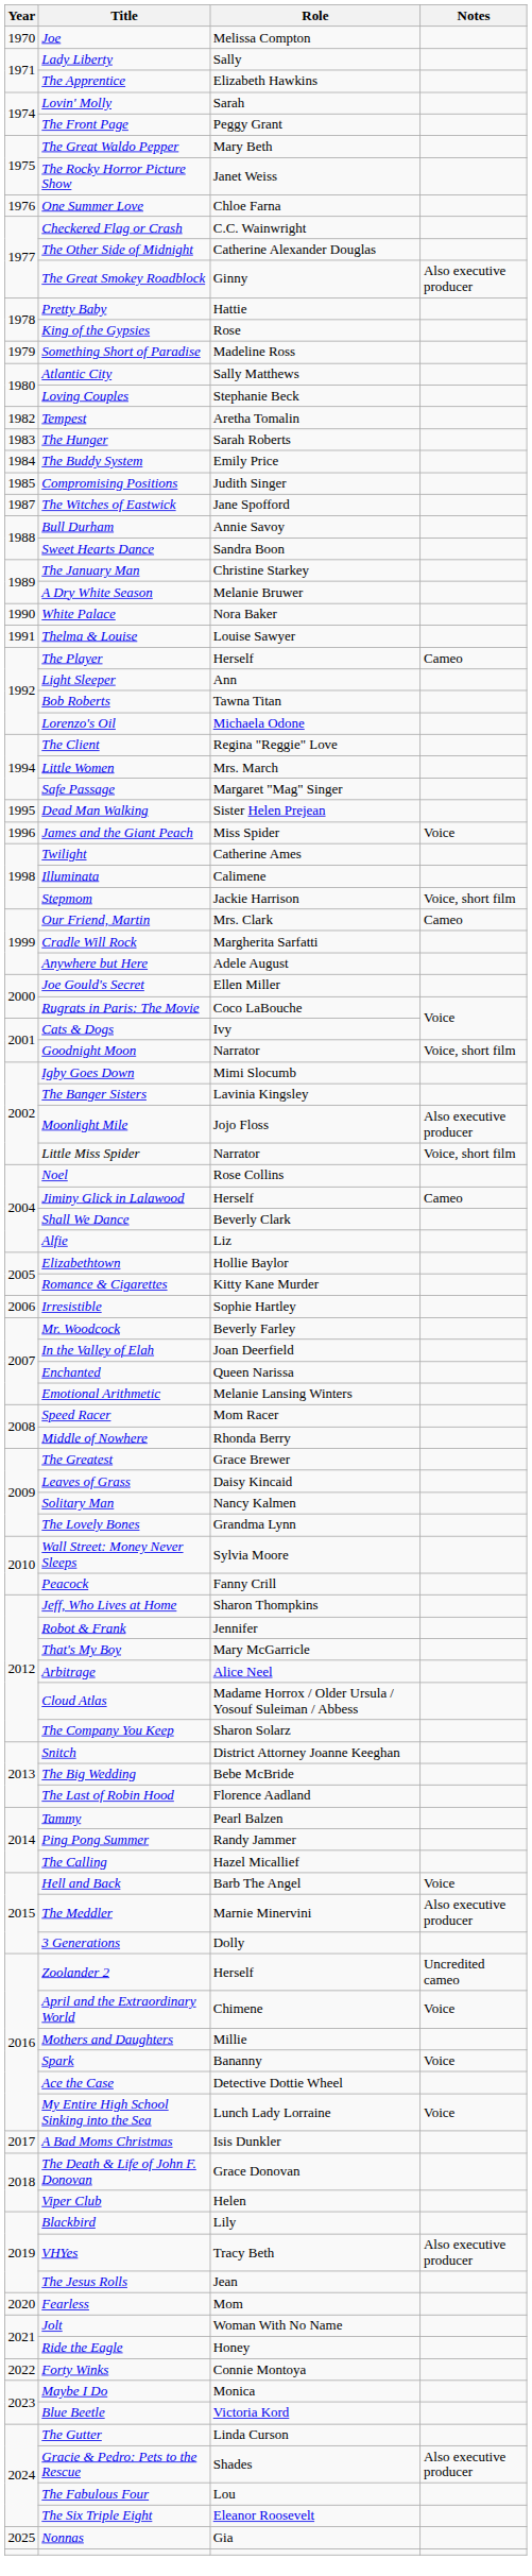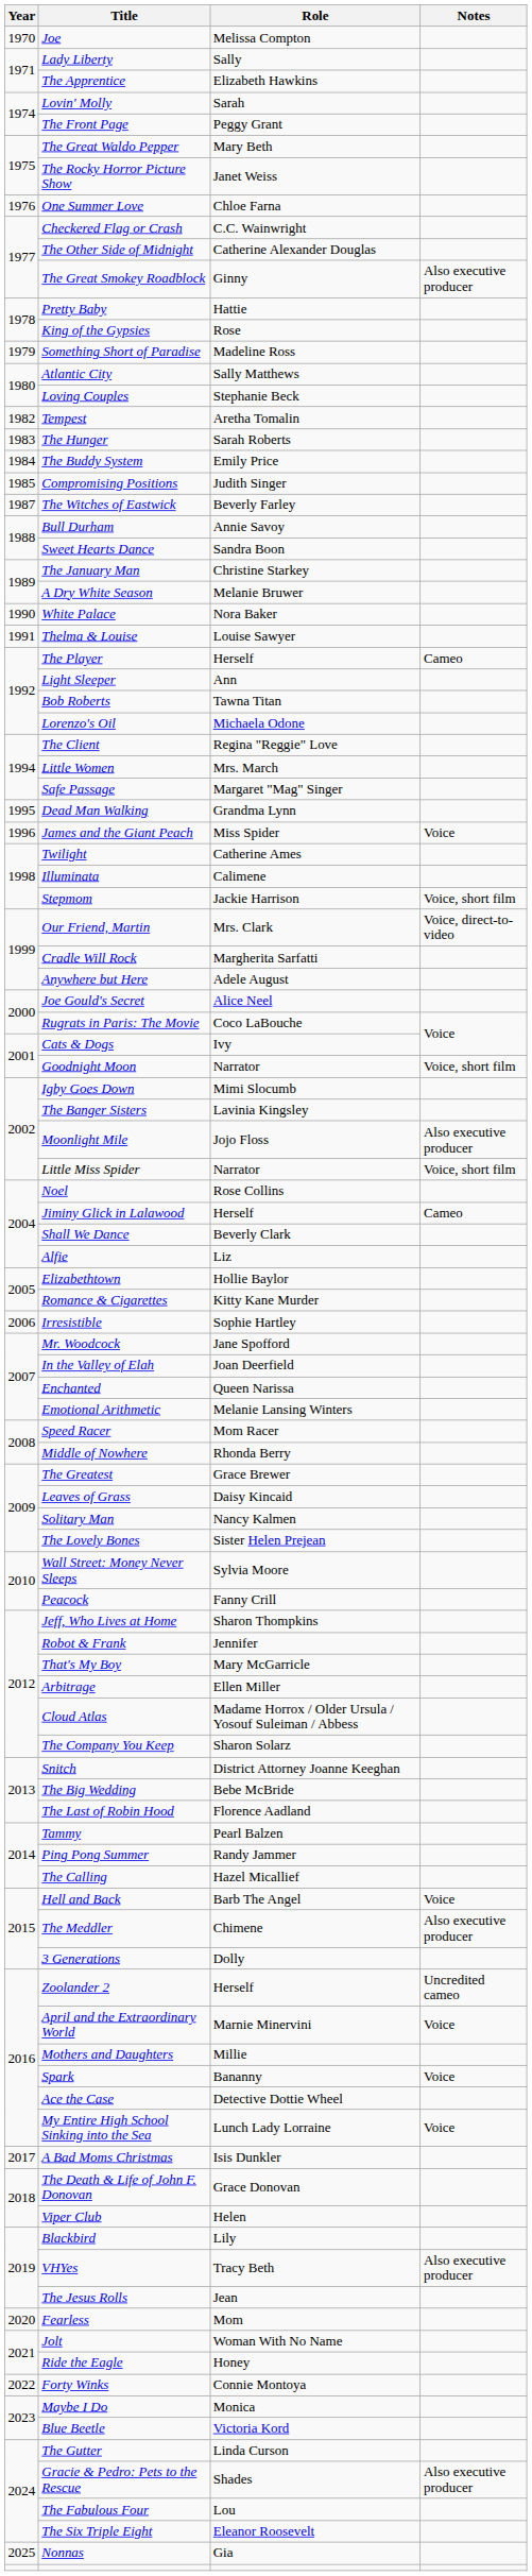The Witches of Eastwick | Role: Jane Spofford -> Beverly Farley
Dead Man Walking | Role: Sister Helen Prejean -> Grandma Lynn
Our Friend, Martin | Notes: Cameo -> Voice, direct-to-video
Joe Gould's Secret | Role: Ellen Miller -> Alice Neel
Mr. Woodcock | Role: Beverly Farley -> Jane Spofford
The Lovely Bones | Role: Grandma Lynn -> Sister Helen Prejean
Arbitrage | Role: Alice Neel -> Ellen Miller
The Meddler | Role: Marnie Minervini -> Chimene
April and the Extraordinary World | Role: Chimene -> Marnie Minervini
